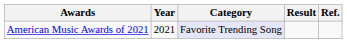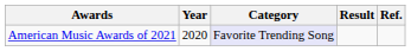American Music Awards of 2021 | Year: 2021 -> 2020
